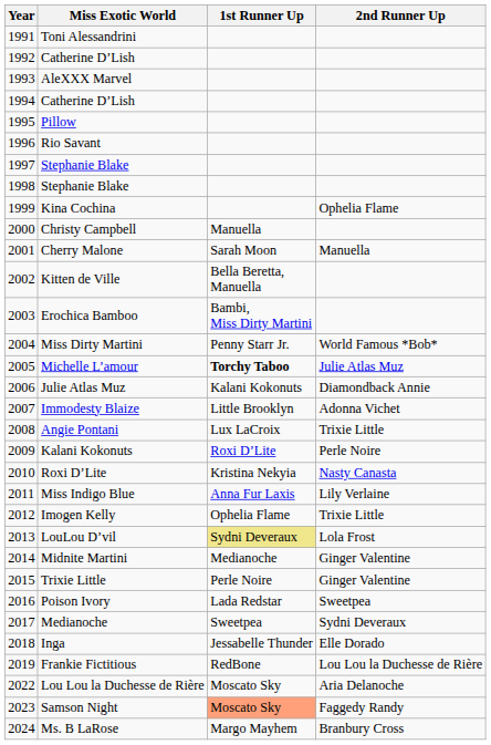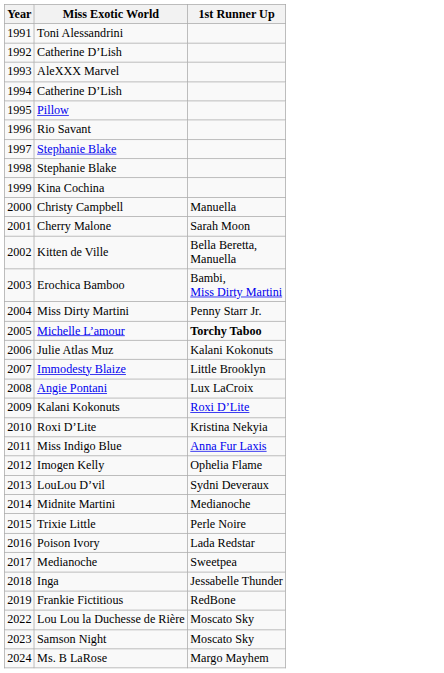- column: 2nd Runner Up | Ophelia Flame | Manuella | World Famous *Bob* | Julie Atlas Muz | Diamondback Annie | Adonna Vichet | Trixie Little | Perle Noire | Nasty Canasta | Lily Verlaine | Trixie Little | Lola Frost | Ginger Valentine | Ginger Valentine | Sweetpea | Sydni Deveraux | Elle Dorado | Lou Lou la Duchesse de Rière | Aria Delanoche | Faggedy Randy | Branbury Cross
LouLou D’vil | 1st Runner Up: khaki background -> no background
Samson Night | 1st Runner Up: lightsalmon background -> no background
